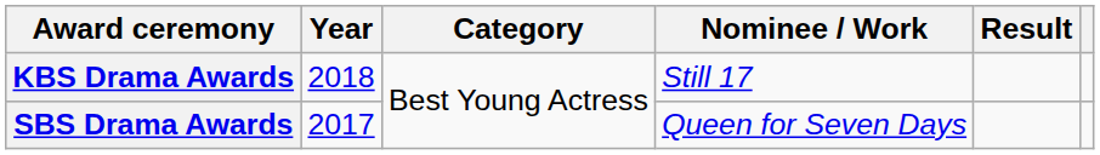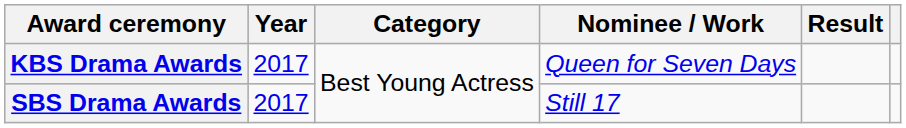KBS Drama Awards | Year: 2018 -> 2017
KBS Drama Awards | Nominee / Work: Still 17 -> Queen for Seven Days
SBS Drama Awards | Nominee / Work: Queen for Seven Days -> Still 17
